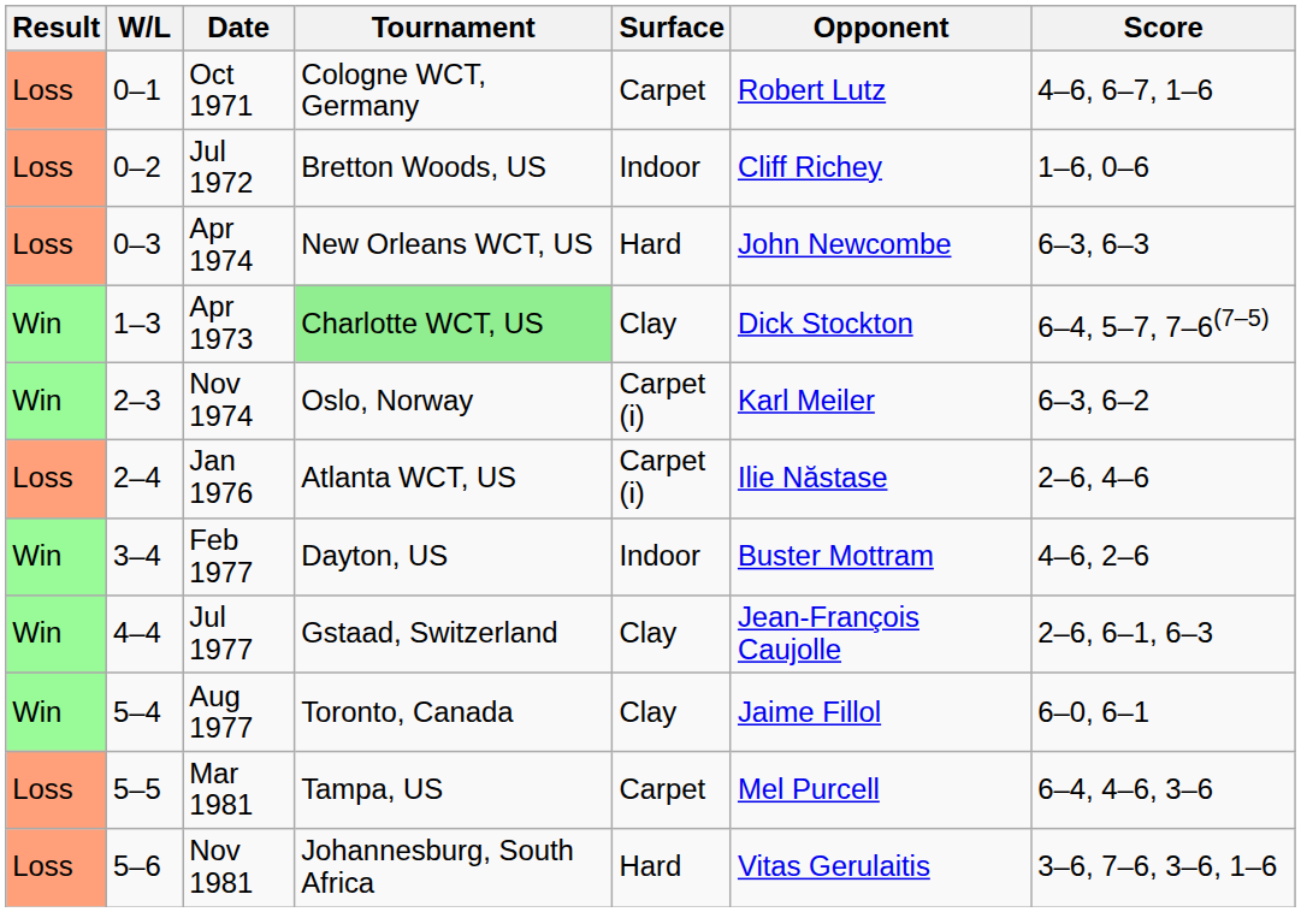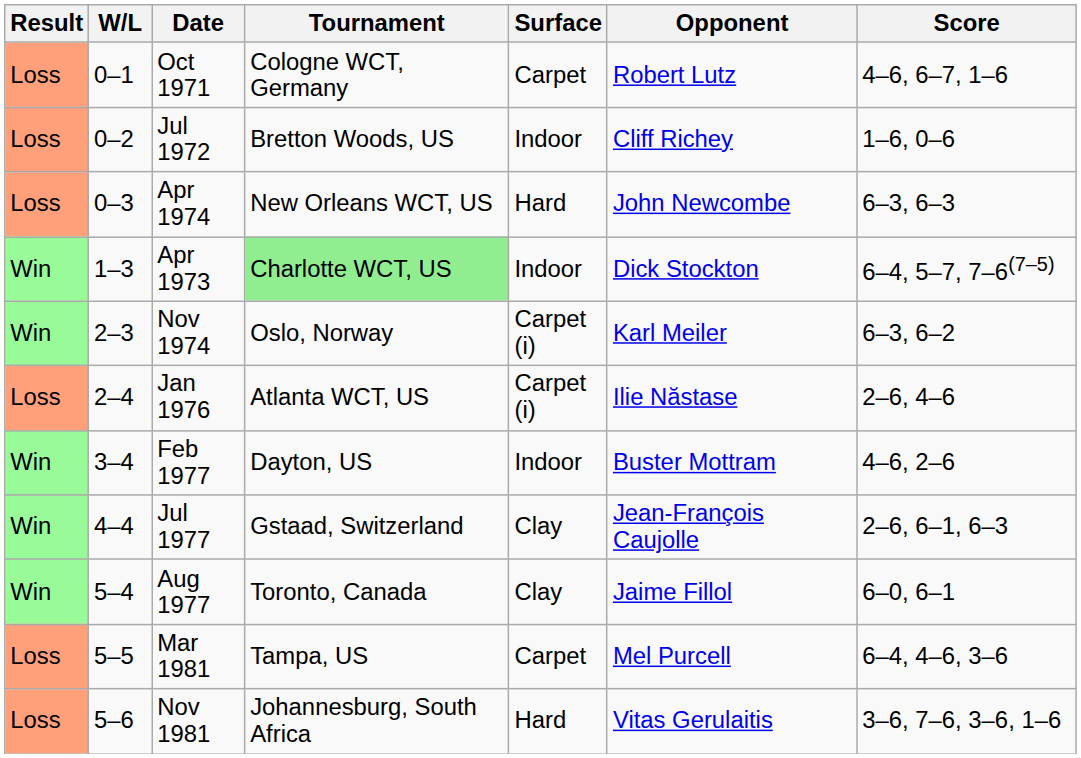Apr 1973 | Surface: Clay -> Indoor
